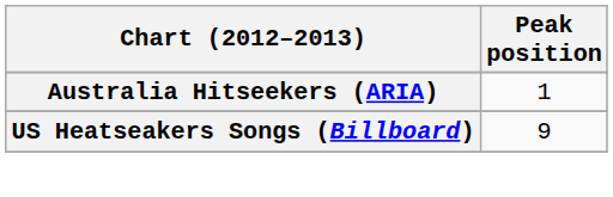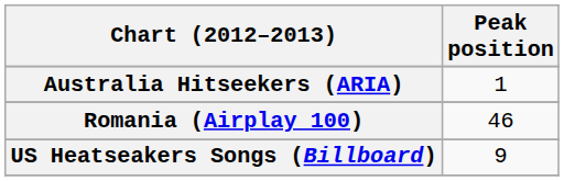+ row: Romania (Airplay 100) | 46
